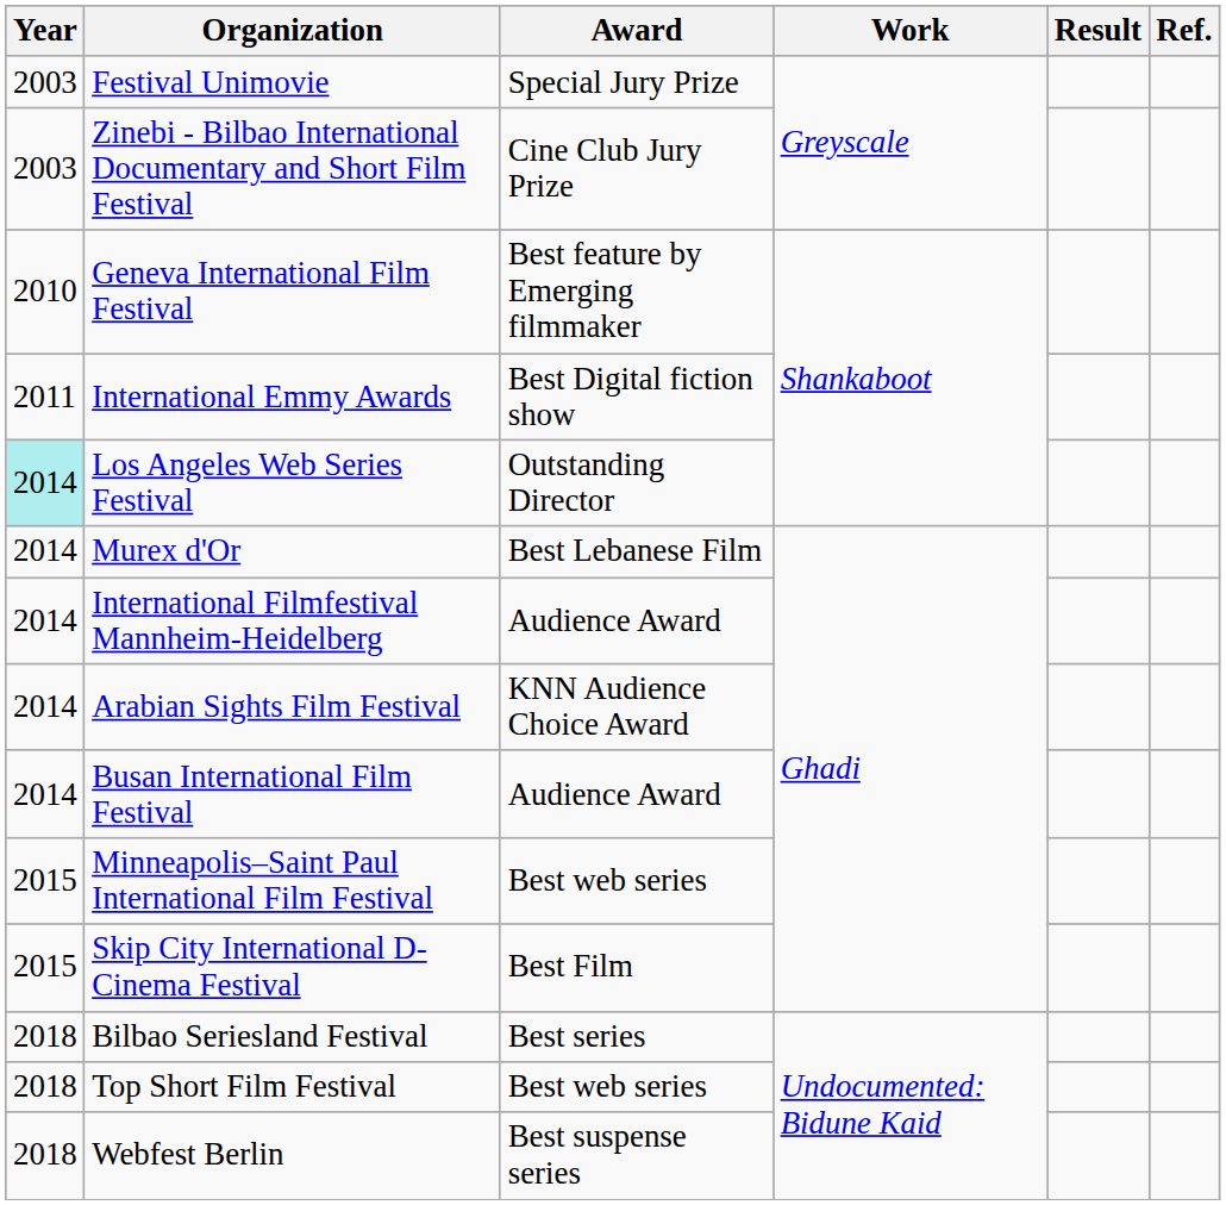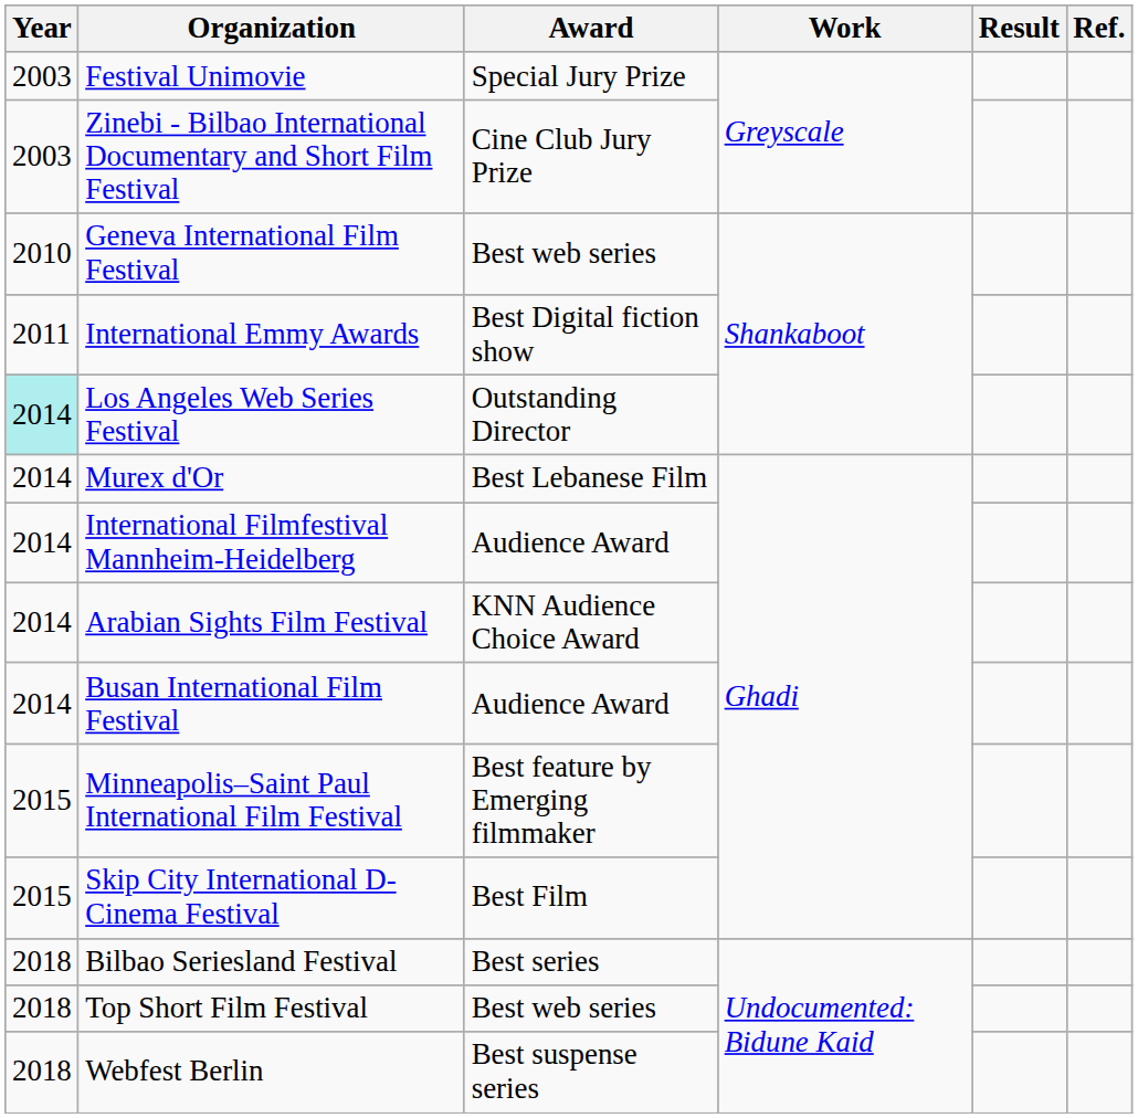Geneva International Film Festival | Award: Best feature by Emerging filmmaker -> Best web series
Minneapolis–Saint Paul International Film Festival | Award: Best web series -> Best feature by Emerging filmmaker
